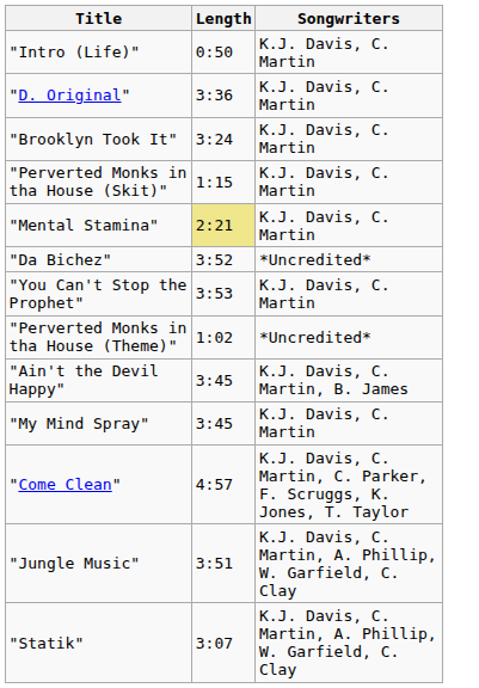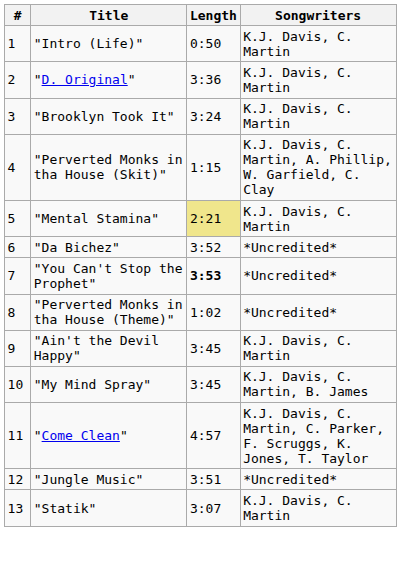+ column: # | 1 | 2 | 3 | 4 | 5 | 6 | 7 | 8 | 9 | 10 | 11 | 12 | 13
"Perverted Monks in tha House (Skit)" | Songwriters: K.J. Davis, C. Martin -> K.J. Davis, C. Martin, A. Phillip, W. Garfield, C. Clay
"You Can't Stop the Prophet" | Length: normal -> bold
"You Can't Stop the Prophet" | Songwriters: K.J. Davis, C. Martin -> *Uncredited*
"Ain't the Devil Happy" | Songwriters: K.J. Davis, C. Martin, B. James -> K.J. Davis, C. Martin
"My Mind Spray" | Songwriters: K.J. Davis, C. Martin -> K.J. Davis, C. Martin, B. James
"Jungle Music" | Songwriters: K.J. Davis, C. Martin, A. Phillip, W. Garfield, C. Clay -> *Uncredited*
"Statik" | Songwriters: K.J. Davis, C. Martin, A. Phillip, W. Garfield, C. Clay -> K.J. Davis, C. Martin
